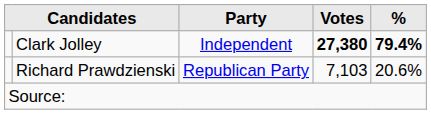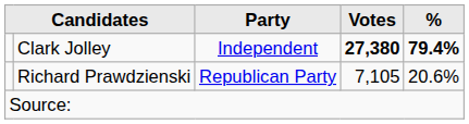Richard Prawdzienski | Votes: 7,103 -> 7,105
